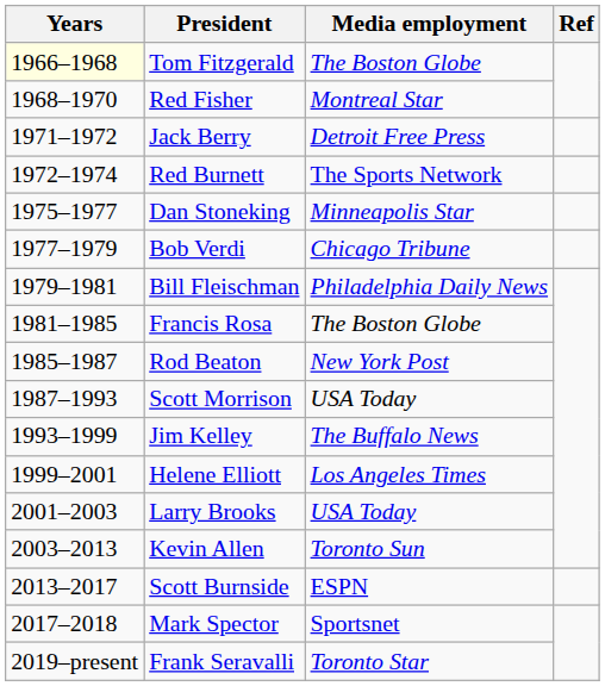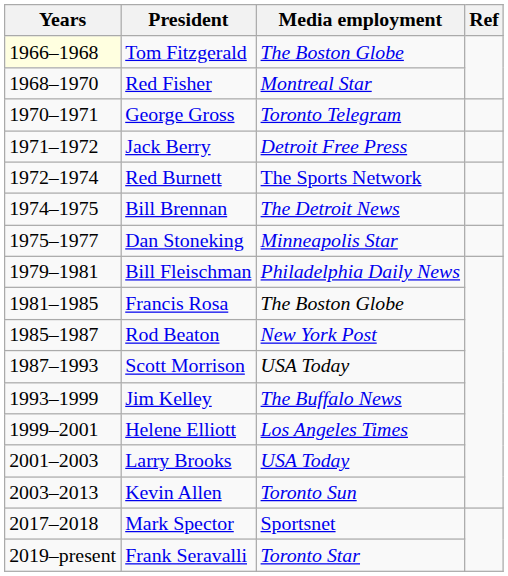+ row: 1970–1971 | George Gross | Toronto Telegram
+ row: 1974–1975 | Bill Brennan | The Detroit News
- row: 1977–1979 | Bob Verdi | Chicago Tribune
- row: 2013–2017 | Scott Burnside | ESPN
